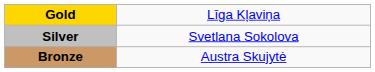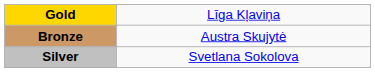rows swapped: Silver <-> Bronze
